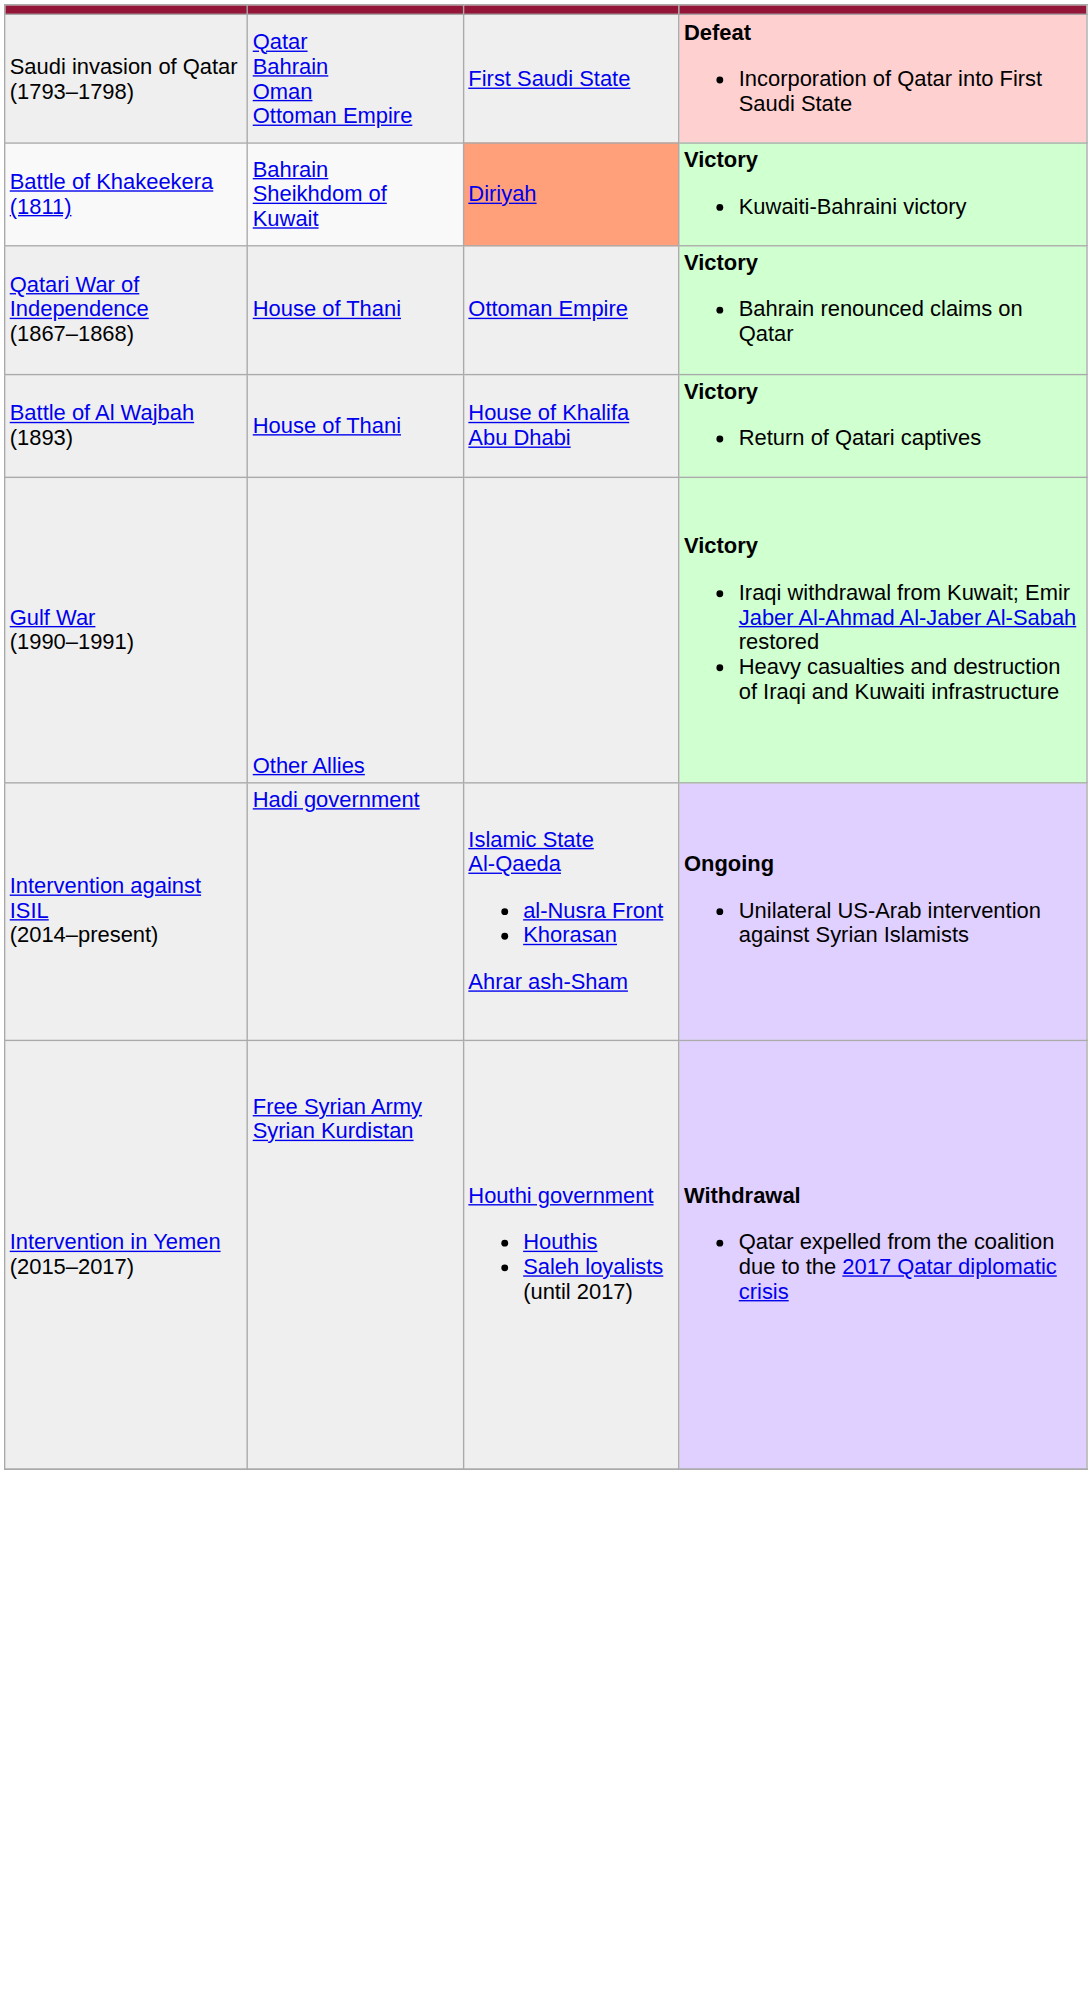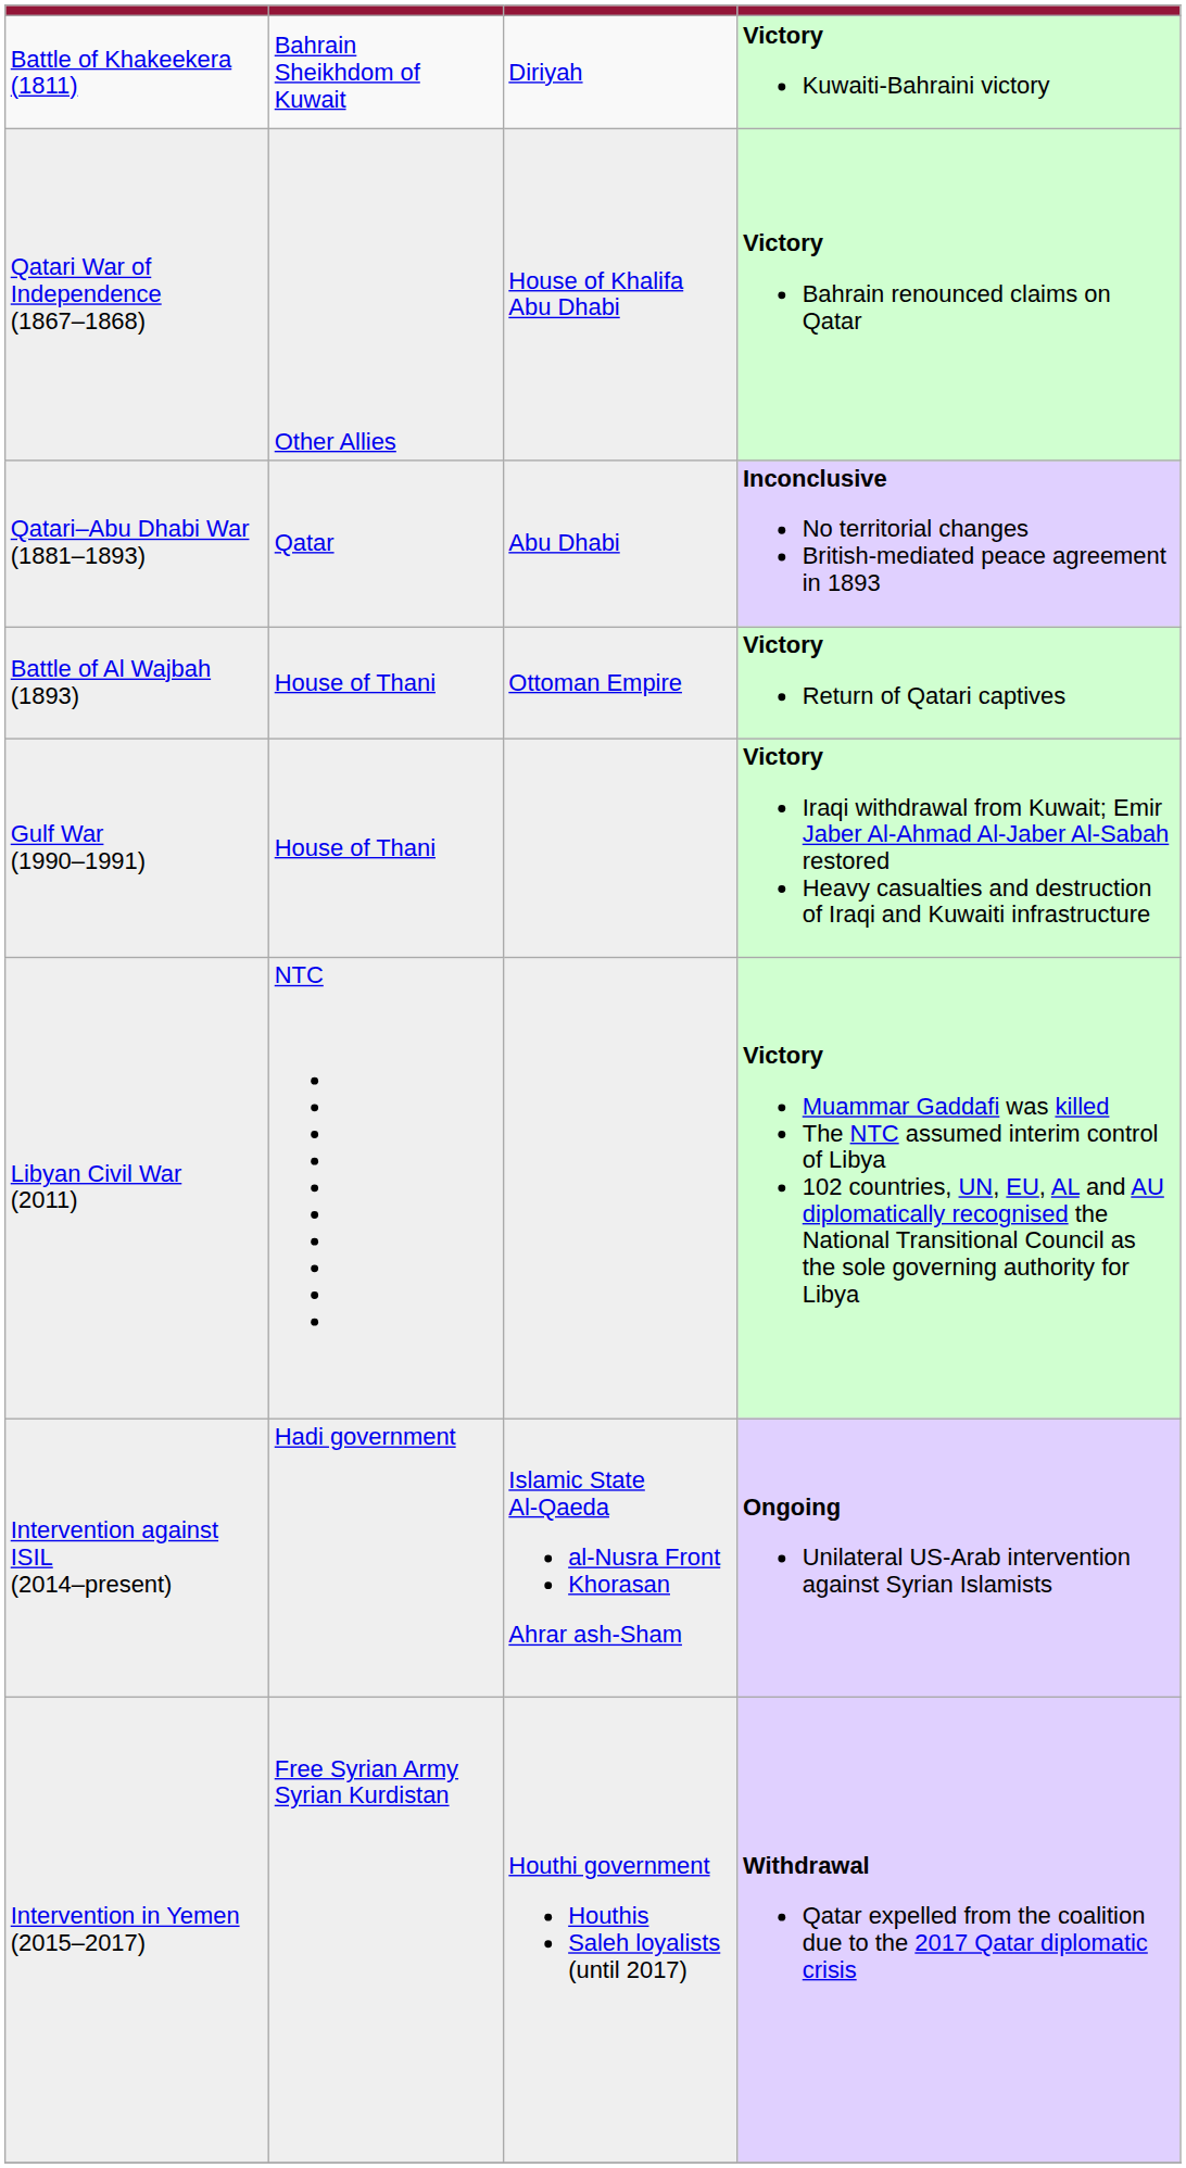- row: Saudi invasion of Qatar (1793–1798) | Qatar Bahrain Oman Ottoman Empire | First Saudi State | Defeat Incorporation of Qatar into First Saudi State
Battle of Khakeekera (1811) | column 3: lightsalmon background -> no background
Qatari War of Independence (1867–1868) | column 2: House of Thani -> Other Allies
Qatari War of Independence (1867–1868) | column 3: Ottoman Empire -> House of Khalifa Abu Dhabi
+ row: Qatari–Abu Dhabi War (1881–1893) | Qatar | Abu Dhabi | Inconclusive No territorial changes British-mediated peace agreement in 1893
Battle of Al Wajbah (1893) | column 3: House of Khalifa Abu Dhabi -> Ottoman Empire
Gulf War (1990–1991) | column 2: Other Allies -> House of Thani
+ row: Libyan Civil War (2011) | NTC | Victory Muammar Gaddafi was killed The NTC assumed interim control of Libya 102 countries, UN, EU, AL and AU diplomatically recognised the National Transitional Council as the sole governing authority for Libya
